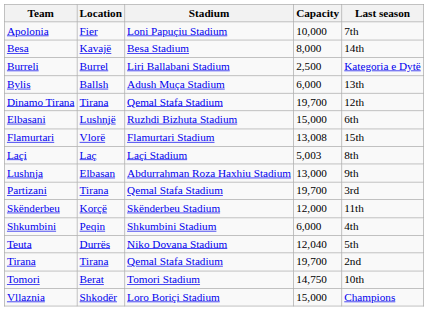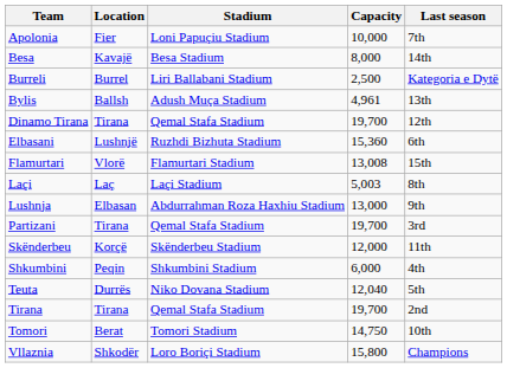Bylis | Capacity: 6,000 -> 4,961
Elbasani | Capacity: 15,000 -> 15,360
Vllaznia | Capacity: 15,000 -> 15,800
